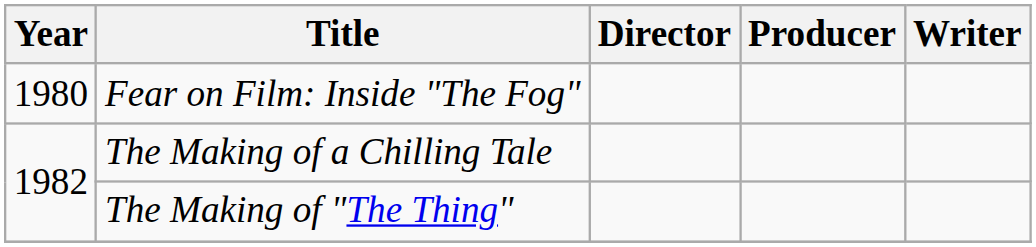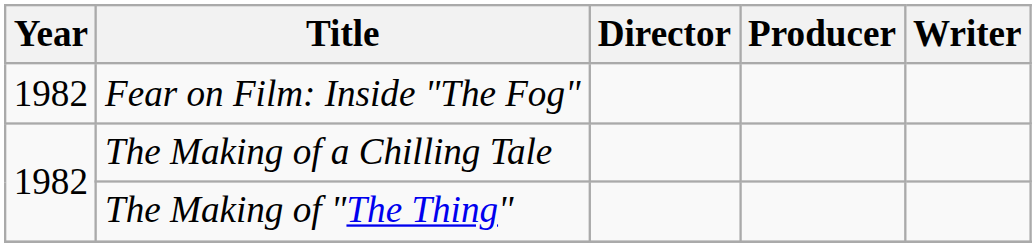Fear on Film: Inside "The Fog" | Year: 1980 -> 1982
